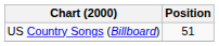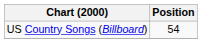US Country Songs (Billboard) | Position: 51 -> 54
